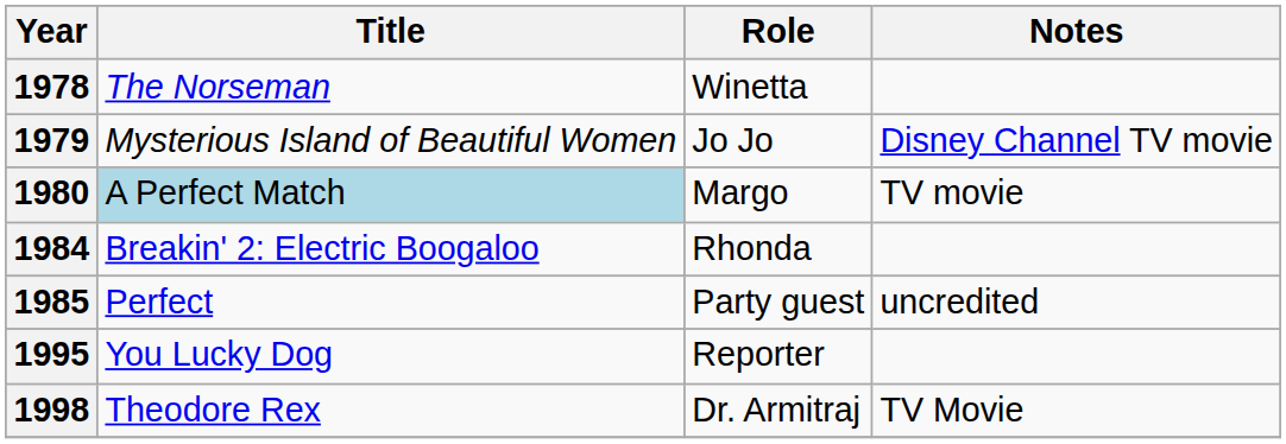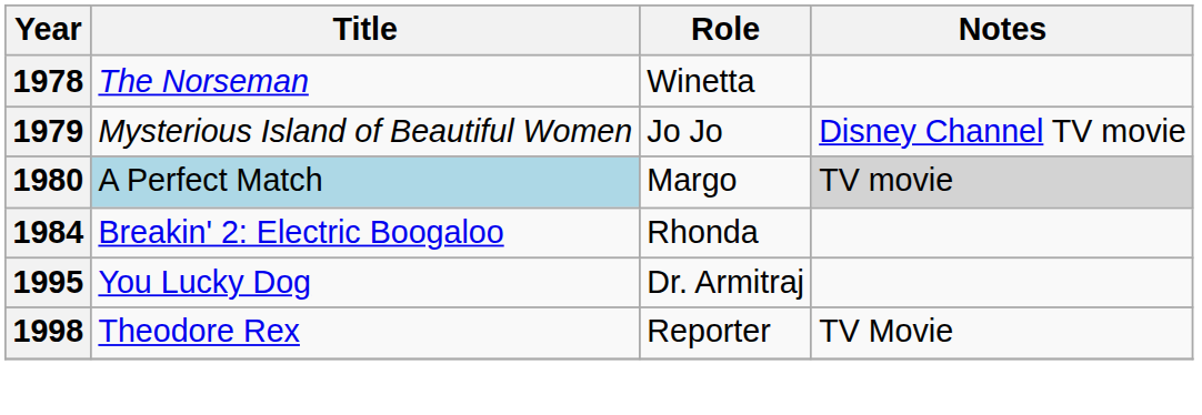1980 | Notes: no background -> lightgrey background
- row: 1985 | Perfect | Party guest | uncredited
1995 | Role: Reporter -> Dr. Armitraj
1998 | Role: Dr. Armitraj -> Reporter
